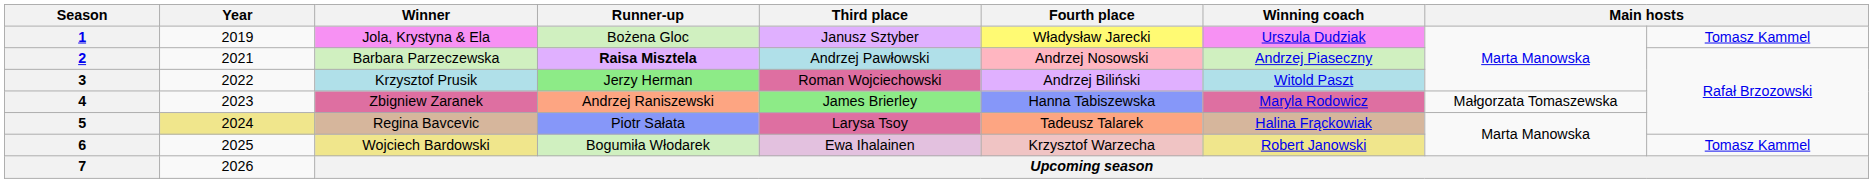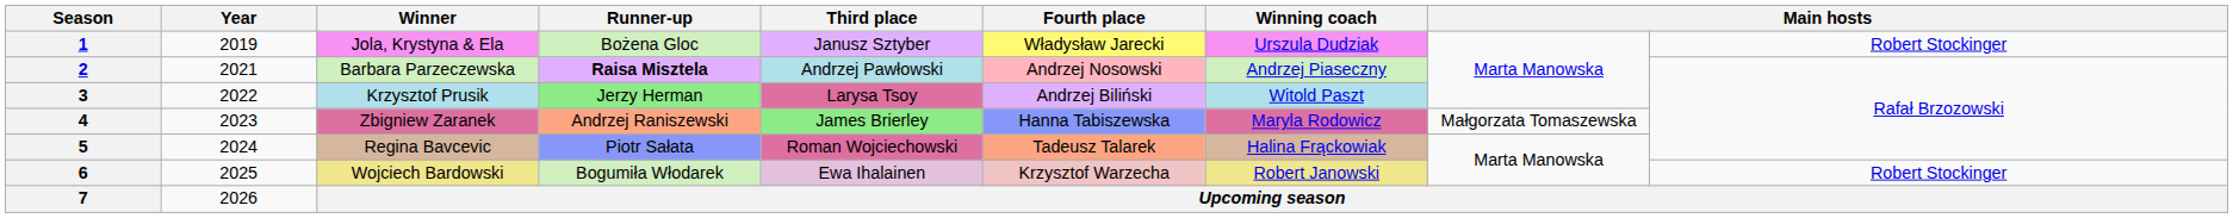1 | column 9: Tomasz Kammel -> Robert Stockinger
3 | Third place: Roman Wojciechowski -> Larysa Tsoy
5 | Year: khaki background -> no background
5 | Third place: Larysa Tsoy -> Roman Wojciechowski
6 | column 9: Tomasz Kammel -> Robert Stockinger
